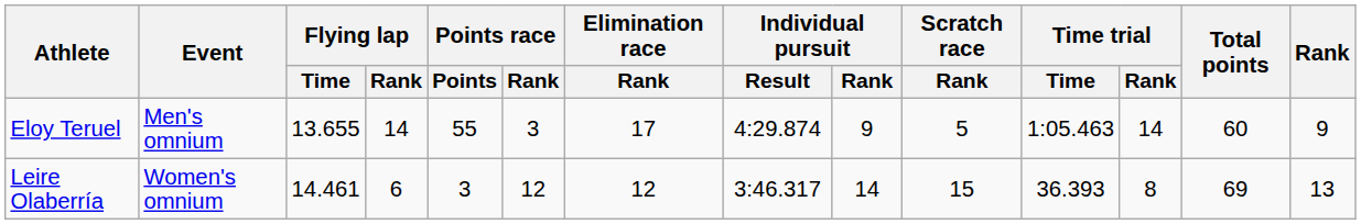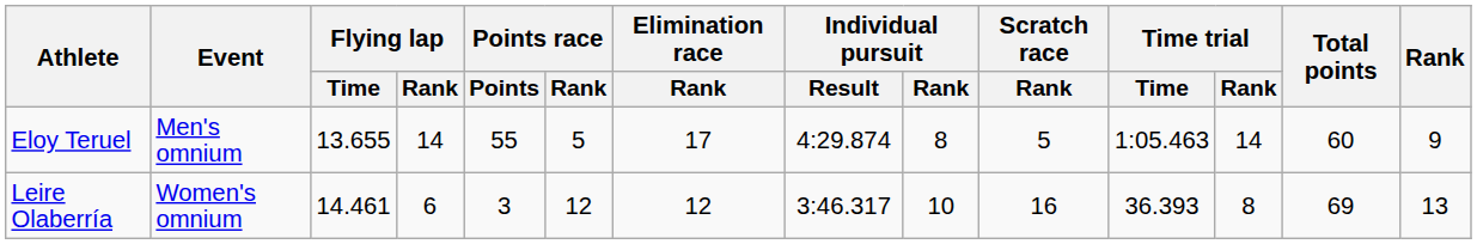Eloy Teruel | Points race / Rank: 3 -> 5
Eloy Teruel | Individual pursuit / Rank: 9 -> 8
Leire Olaberría | Individual pursuit / Rank: 14 -> 10
Leire Olaberría | Scratch race / Rank: 15 -> 16
